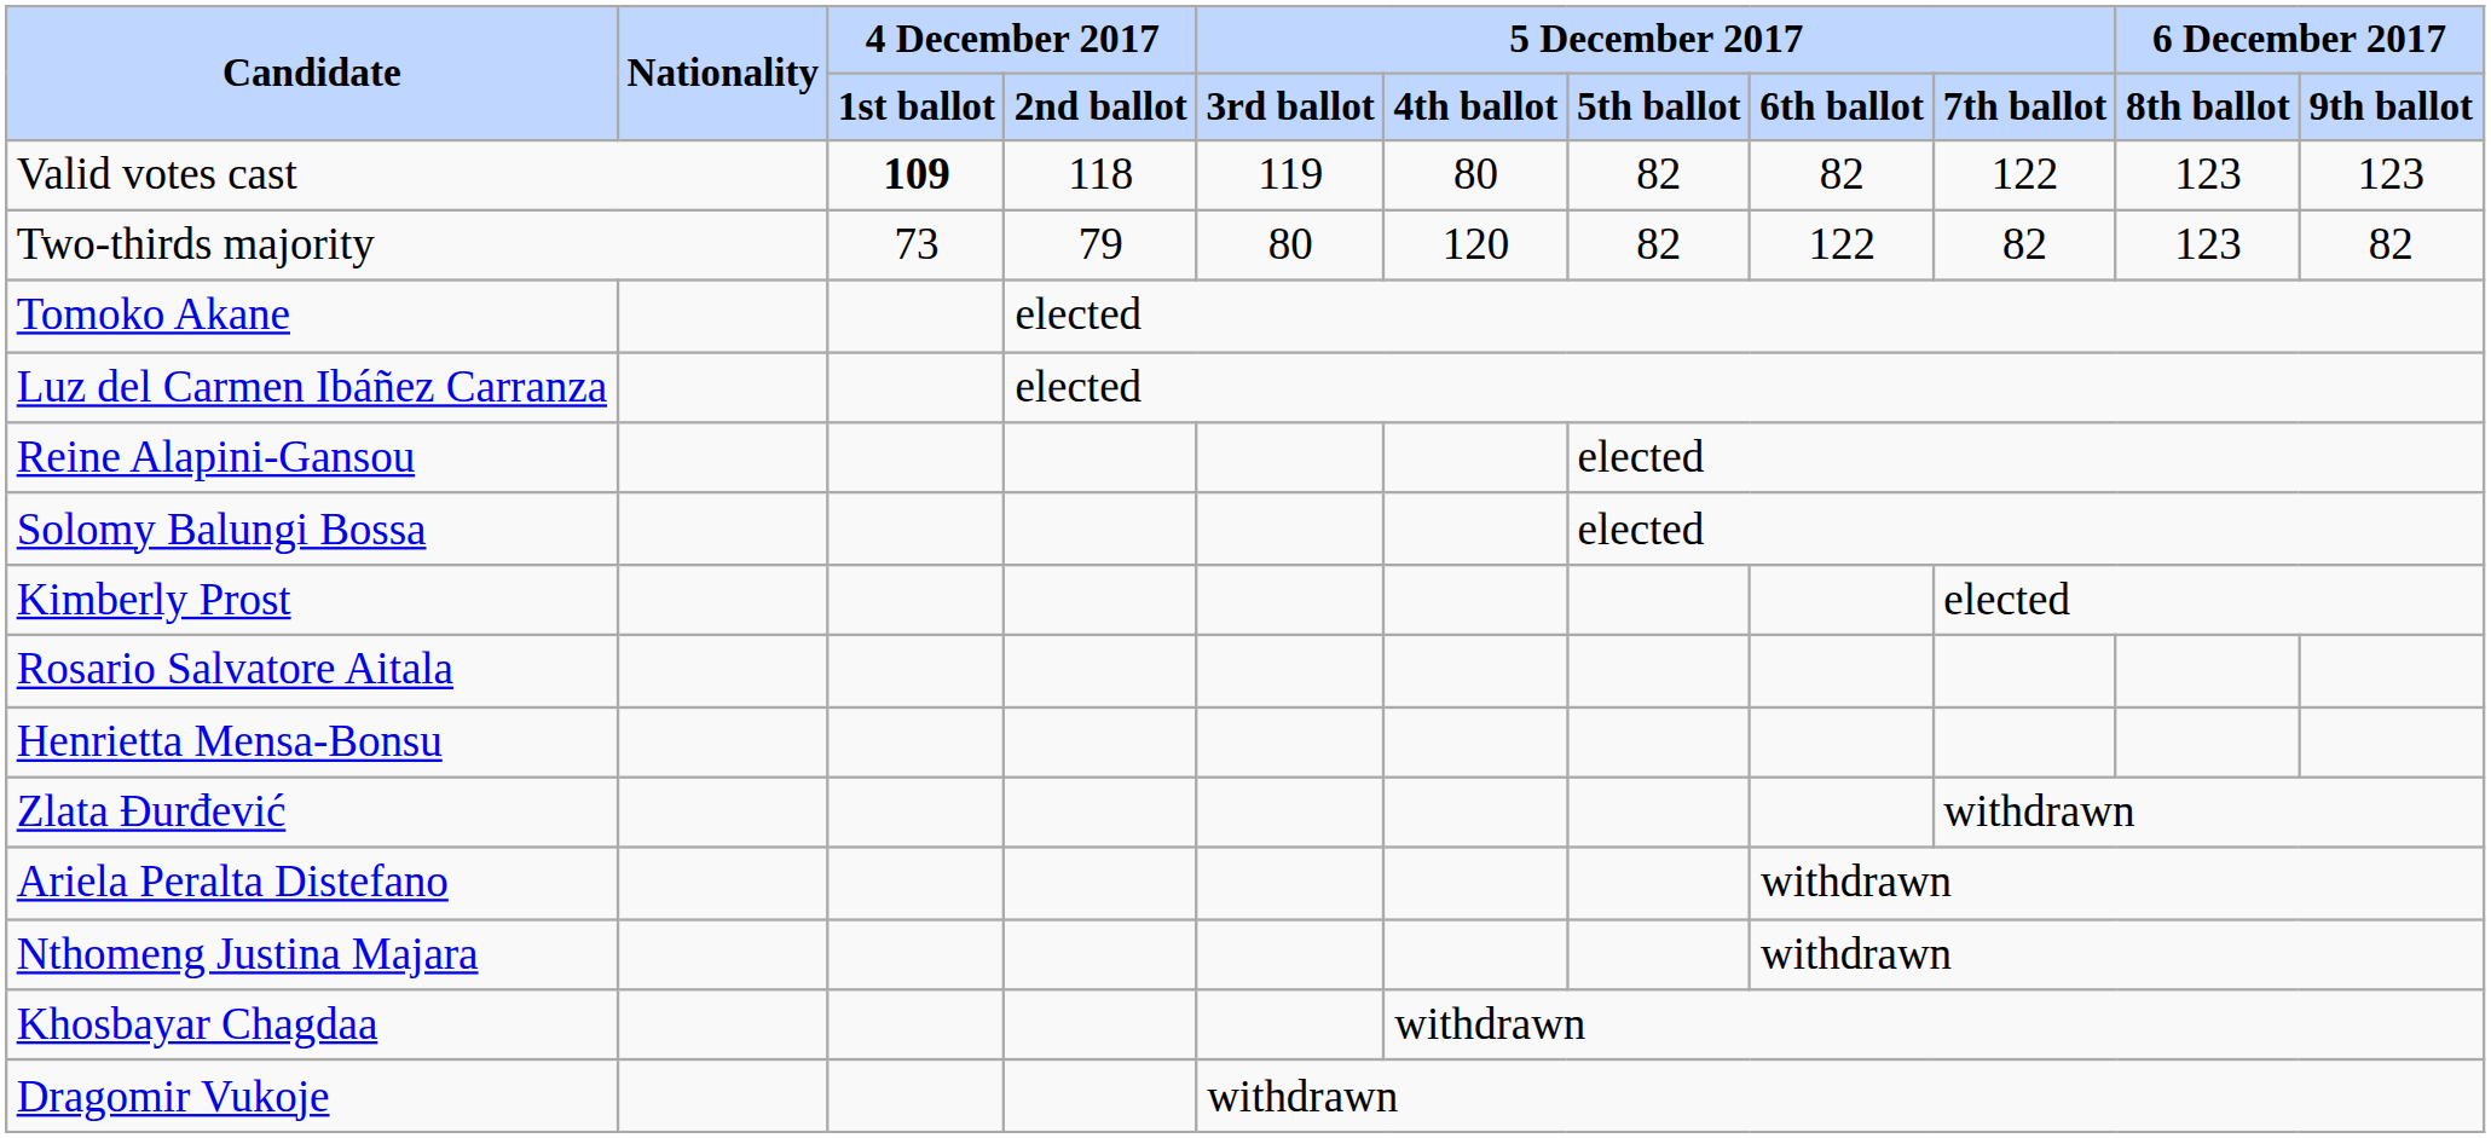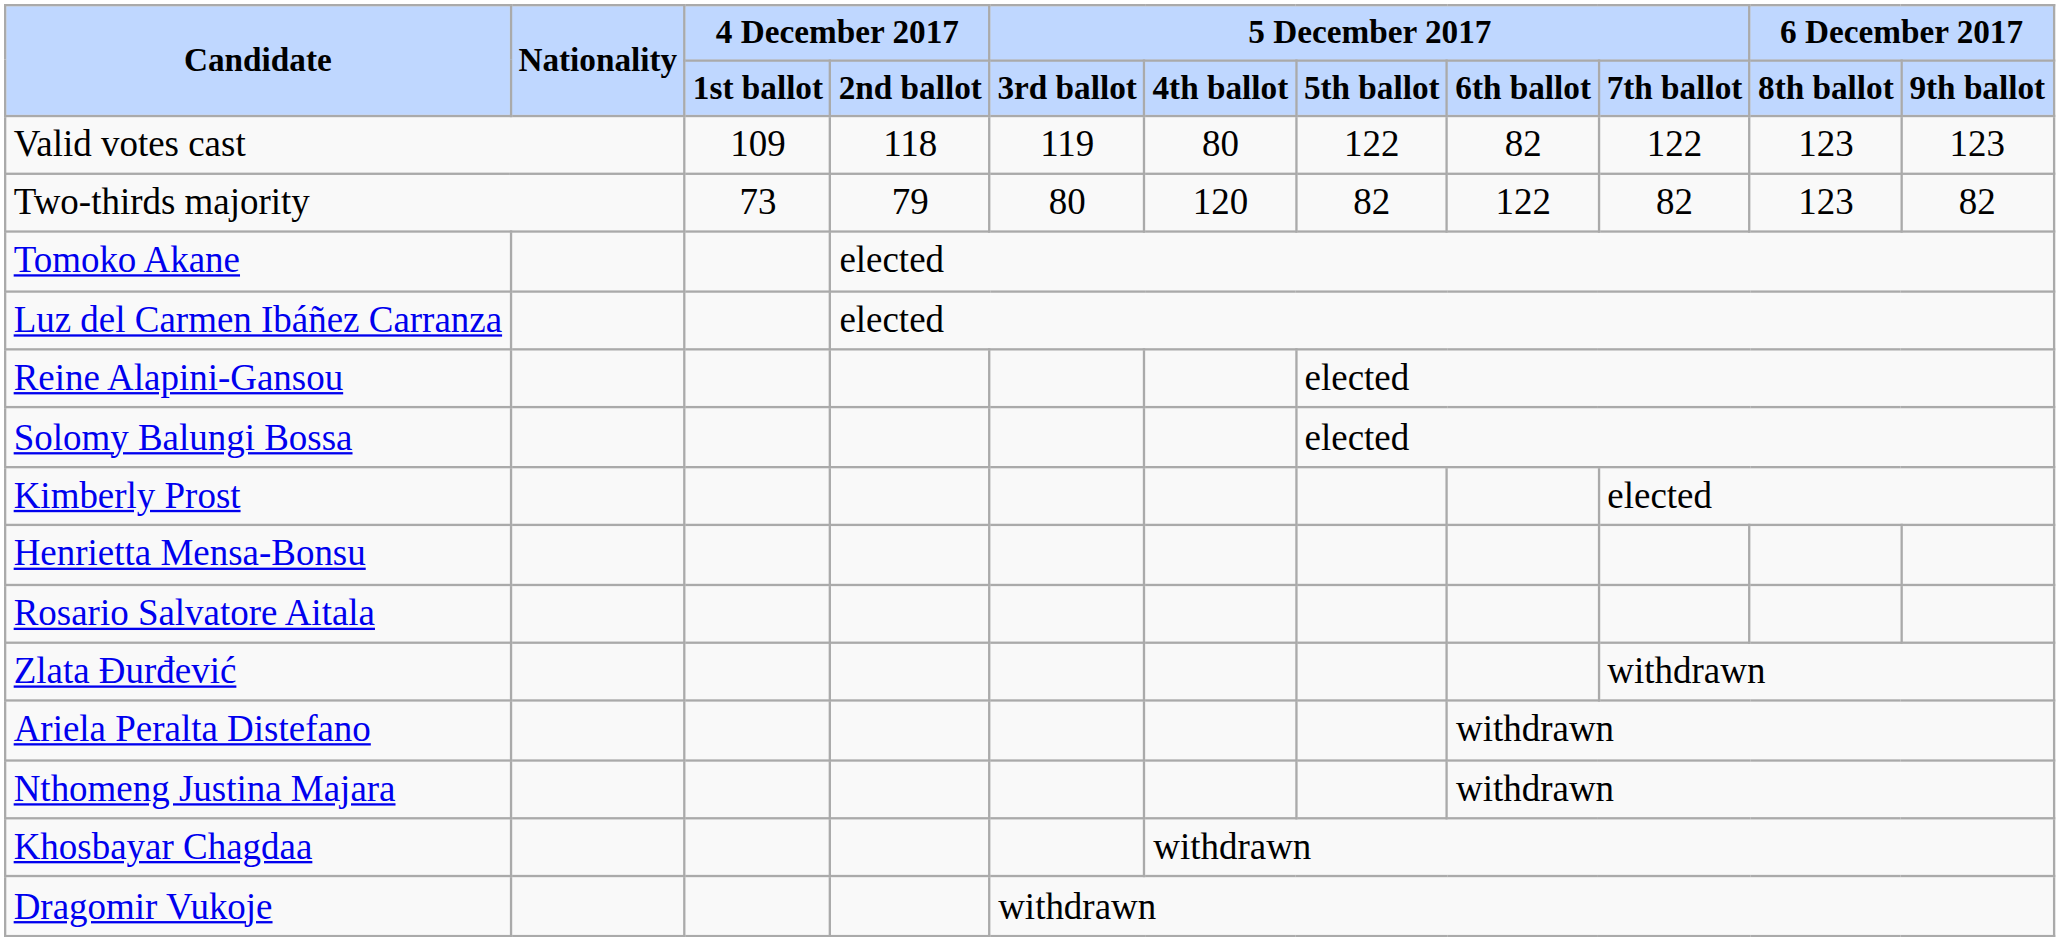Valid votes cast | column 3: bold -> normal
Valid votes cast | column 7: 82 -> 122
rows swapped: Rosario Salvatore Aitala <-> Henrietta Mensa-Bonsu
